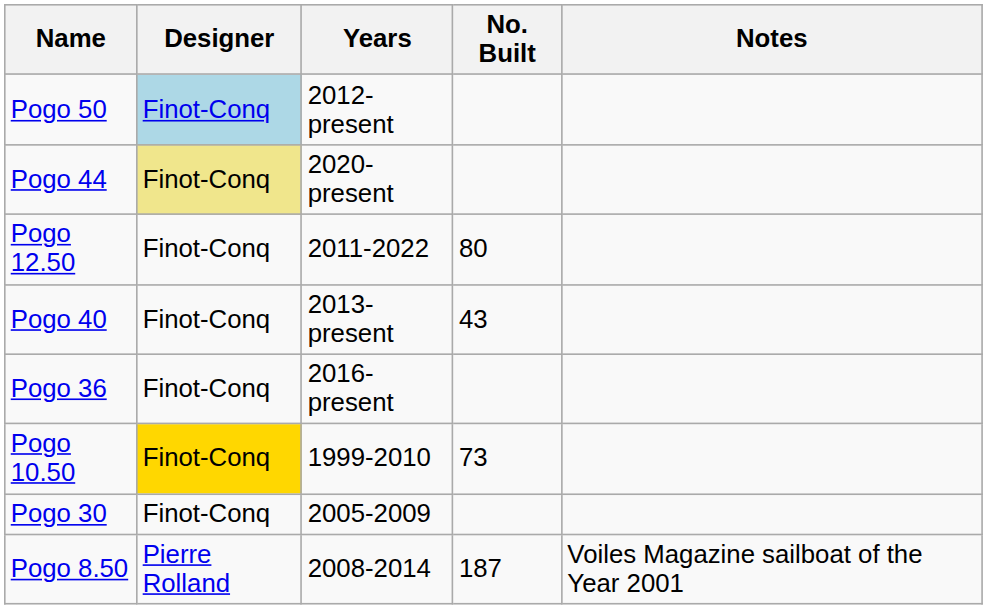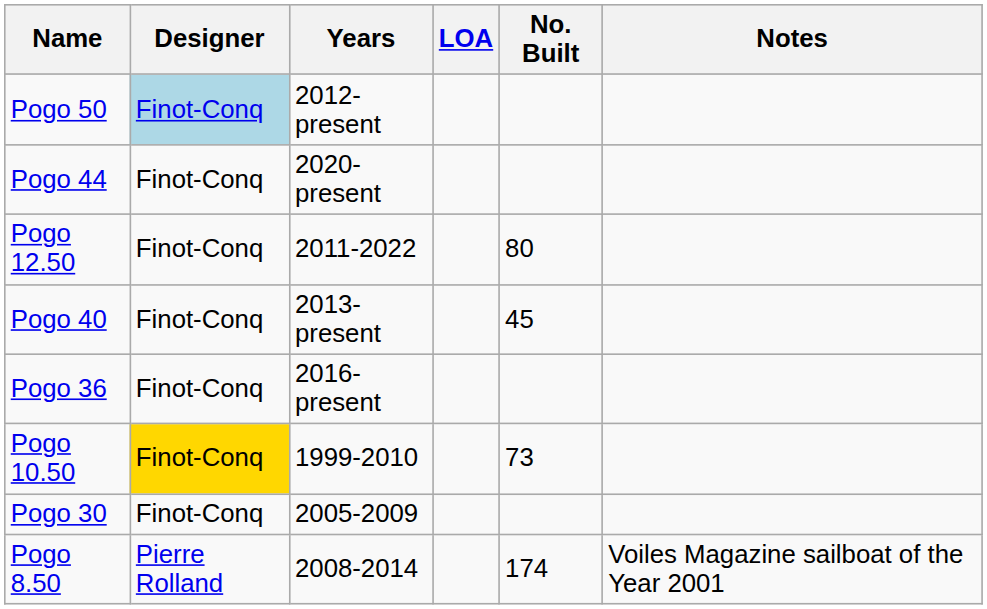+ column: LOA
Pogo 44 | Designer: khaki background -> no background
Pogo 40 | No. Built: 43 -> 45
Pogo 8.50 | No. Built: 187 -> 174
